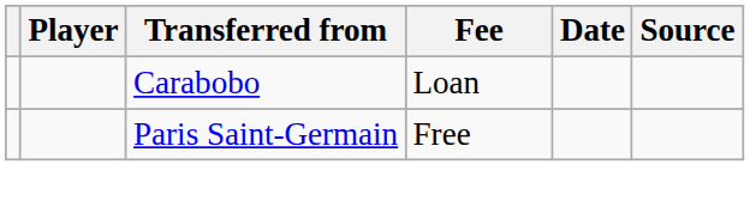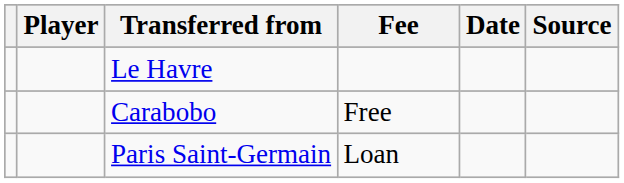+ row: Le Havre
Carabobo | Fee: Loan -> Free
Paris Saint-Germain | Fee: Free -> Loan
